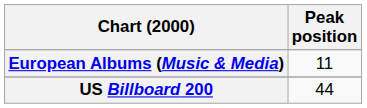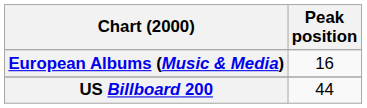European Albums (Music & Media) | Peak position: 11 -> 16
